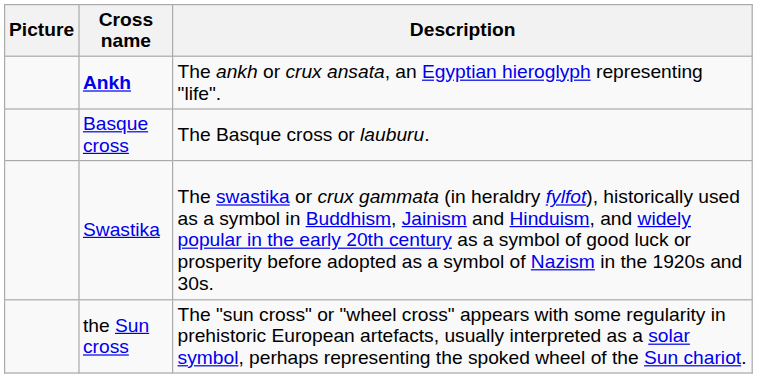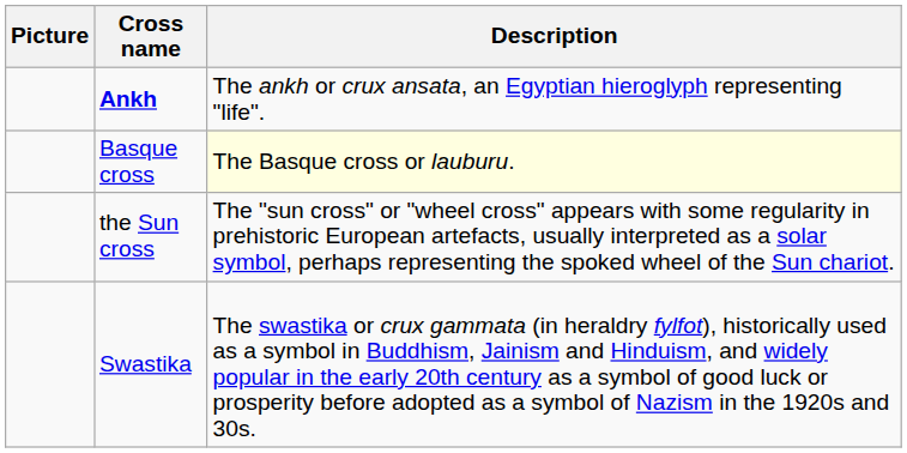Basque cross | Description: no background -> lightyellow background
rows swapped: the Sun cross <-> Swastika
